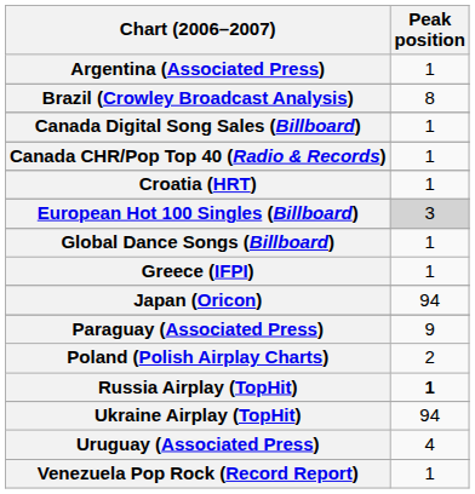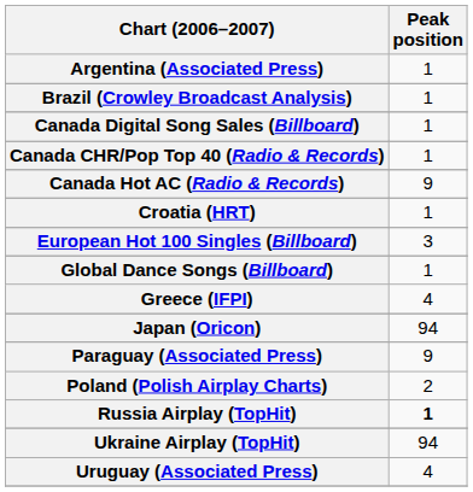Brazil (Crowley Broadcast Analysis) | Peak position: 8 -> 1
+ row: Canada Hot AC (Radio & Records) | 9
European Hot 100 Singles (Billboard) | Peak position: lightgrey background -> no background
Greece (IFPI) | Peak position: 1 -> 4
- row: Venezuela Pop Rock (Record Report) | 1
